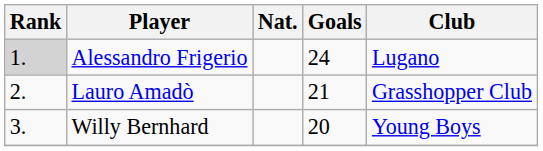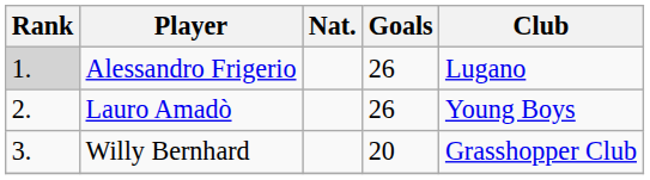Alessandro Frigerio | Goals: 24 -> 26
Lauro Amadò | Goals: 21 -> 26
Lauro Amadò | Club: Grasshopper Club -> Young Boys
Willy Bernhard | Club: Young Boys -> Grasshopper Club
